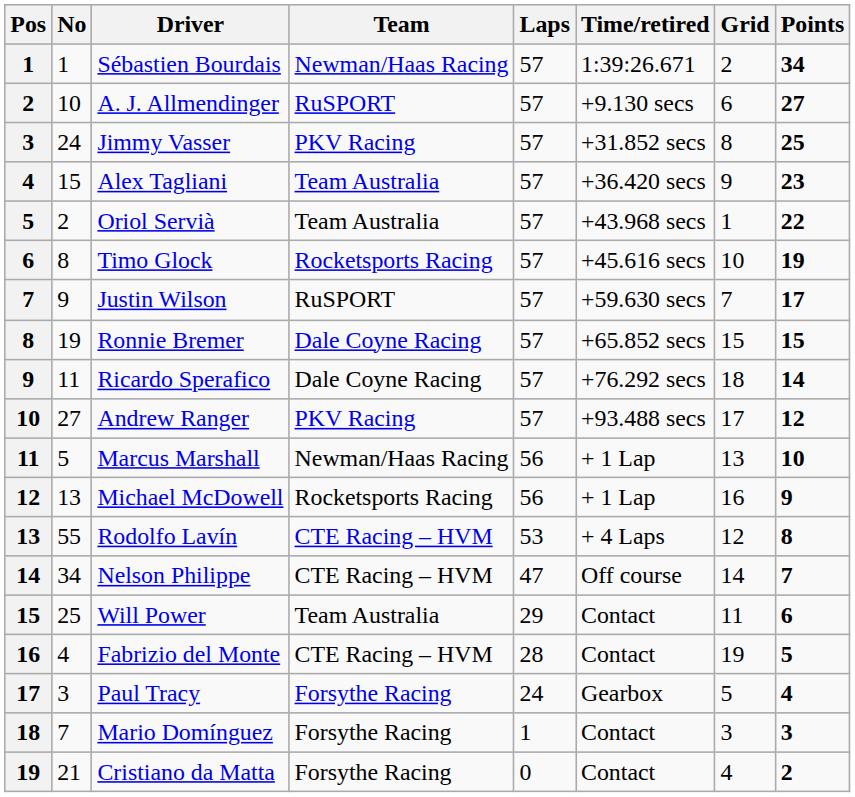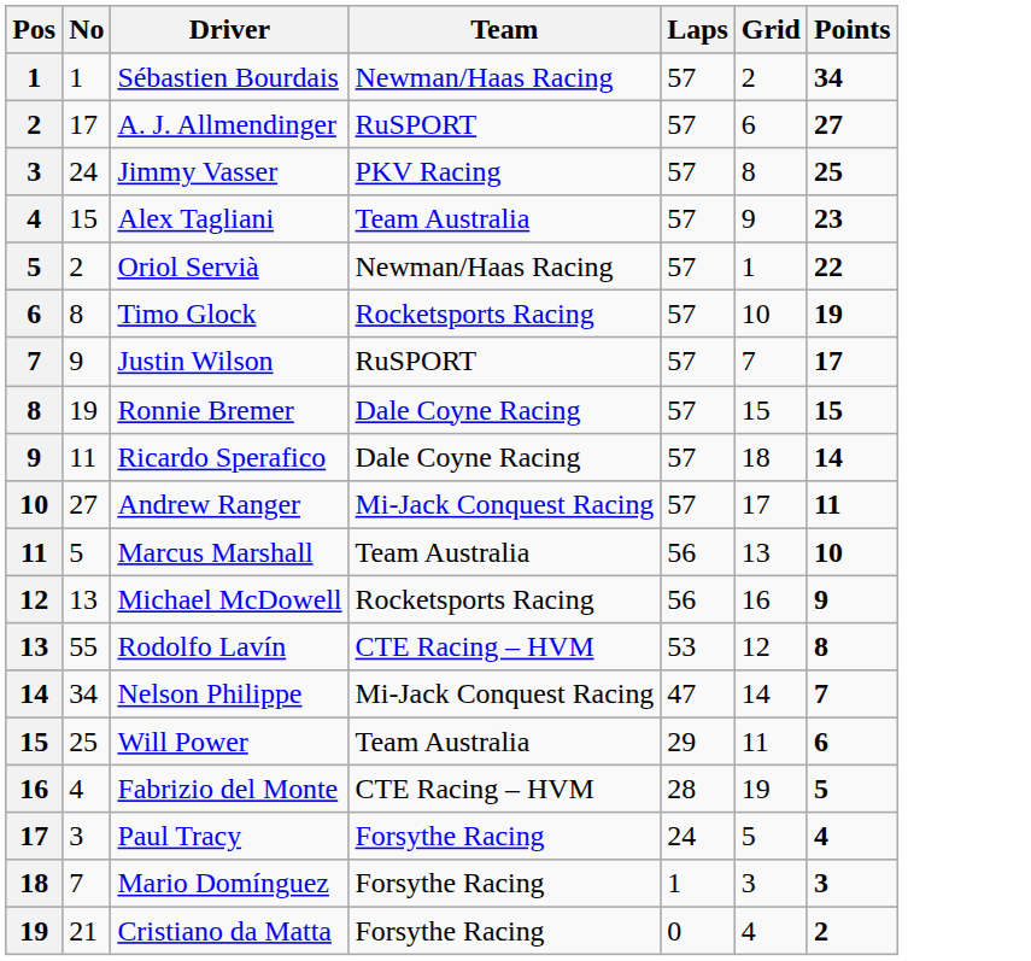- column: Time/retired | 1:39:26.671 | +9.130 secs | +31.852 secs | +36.420 secs | +43.968 secs | +45.616 secs | +59.630 secs | +65.852 secs | +76.292 secs | +93.488 secs | + 1 Lap | + 1 Lap | + 4 Laps | Off course | Contact | Contact | Gearbox | Contact | Contact
A. J. Allmendinger | No: 10 -> 17
Oriol Servià | Team: Team Australia -> Newman/Haas Racing
Andrew Ranger | Team: PKV Racing -> Mi-Jack Conquest Racing
Andrew Ranger | Points: 12 -> 11
Marcus Marshall | Team: Newman/Haas Racing -> Team Australia
Nelson Philippe | Team: CTE Racing – HVM -> Mi-Jack Conquest Racing
